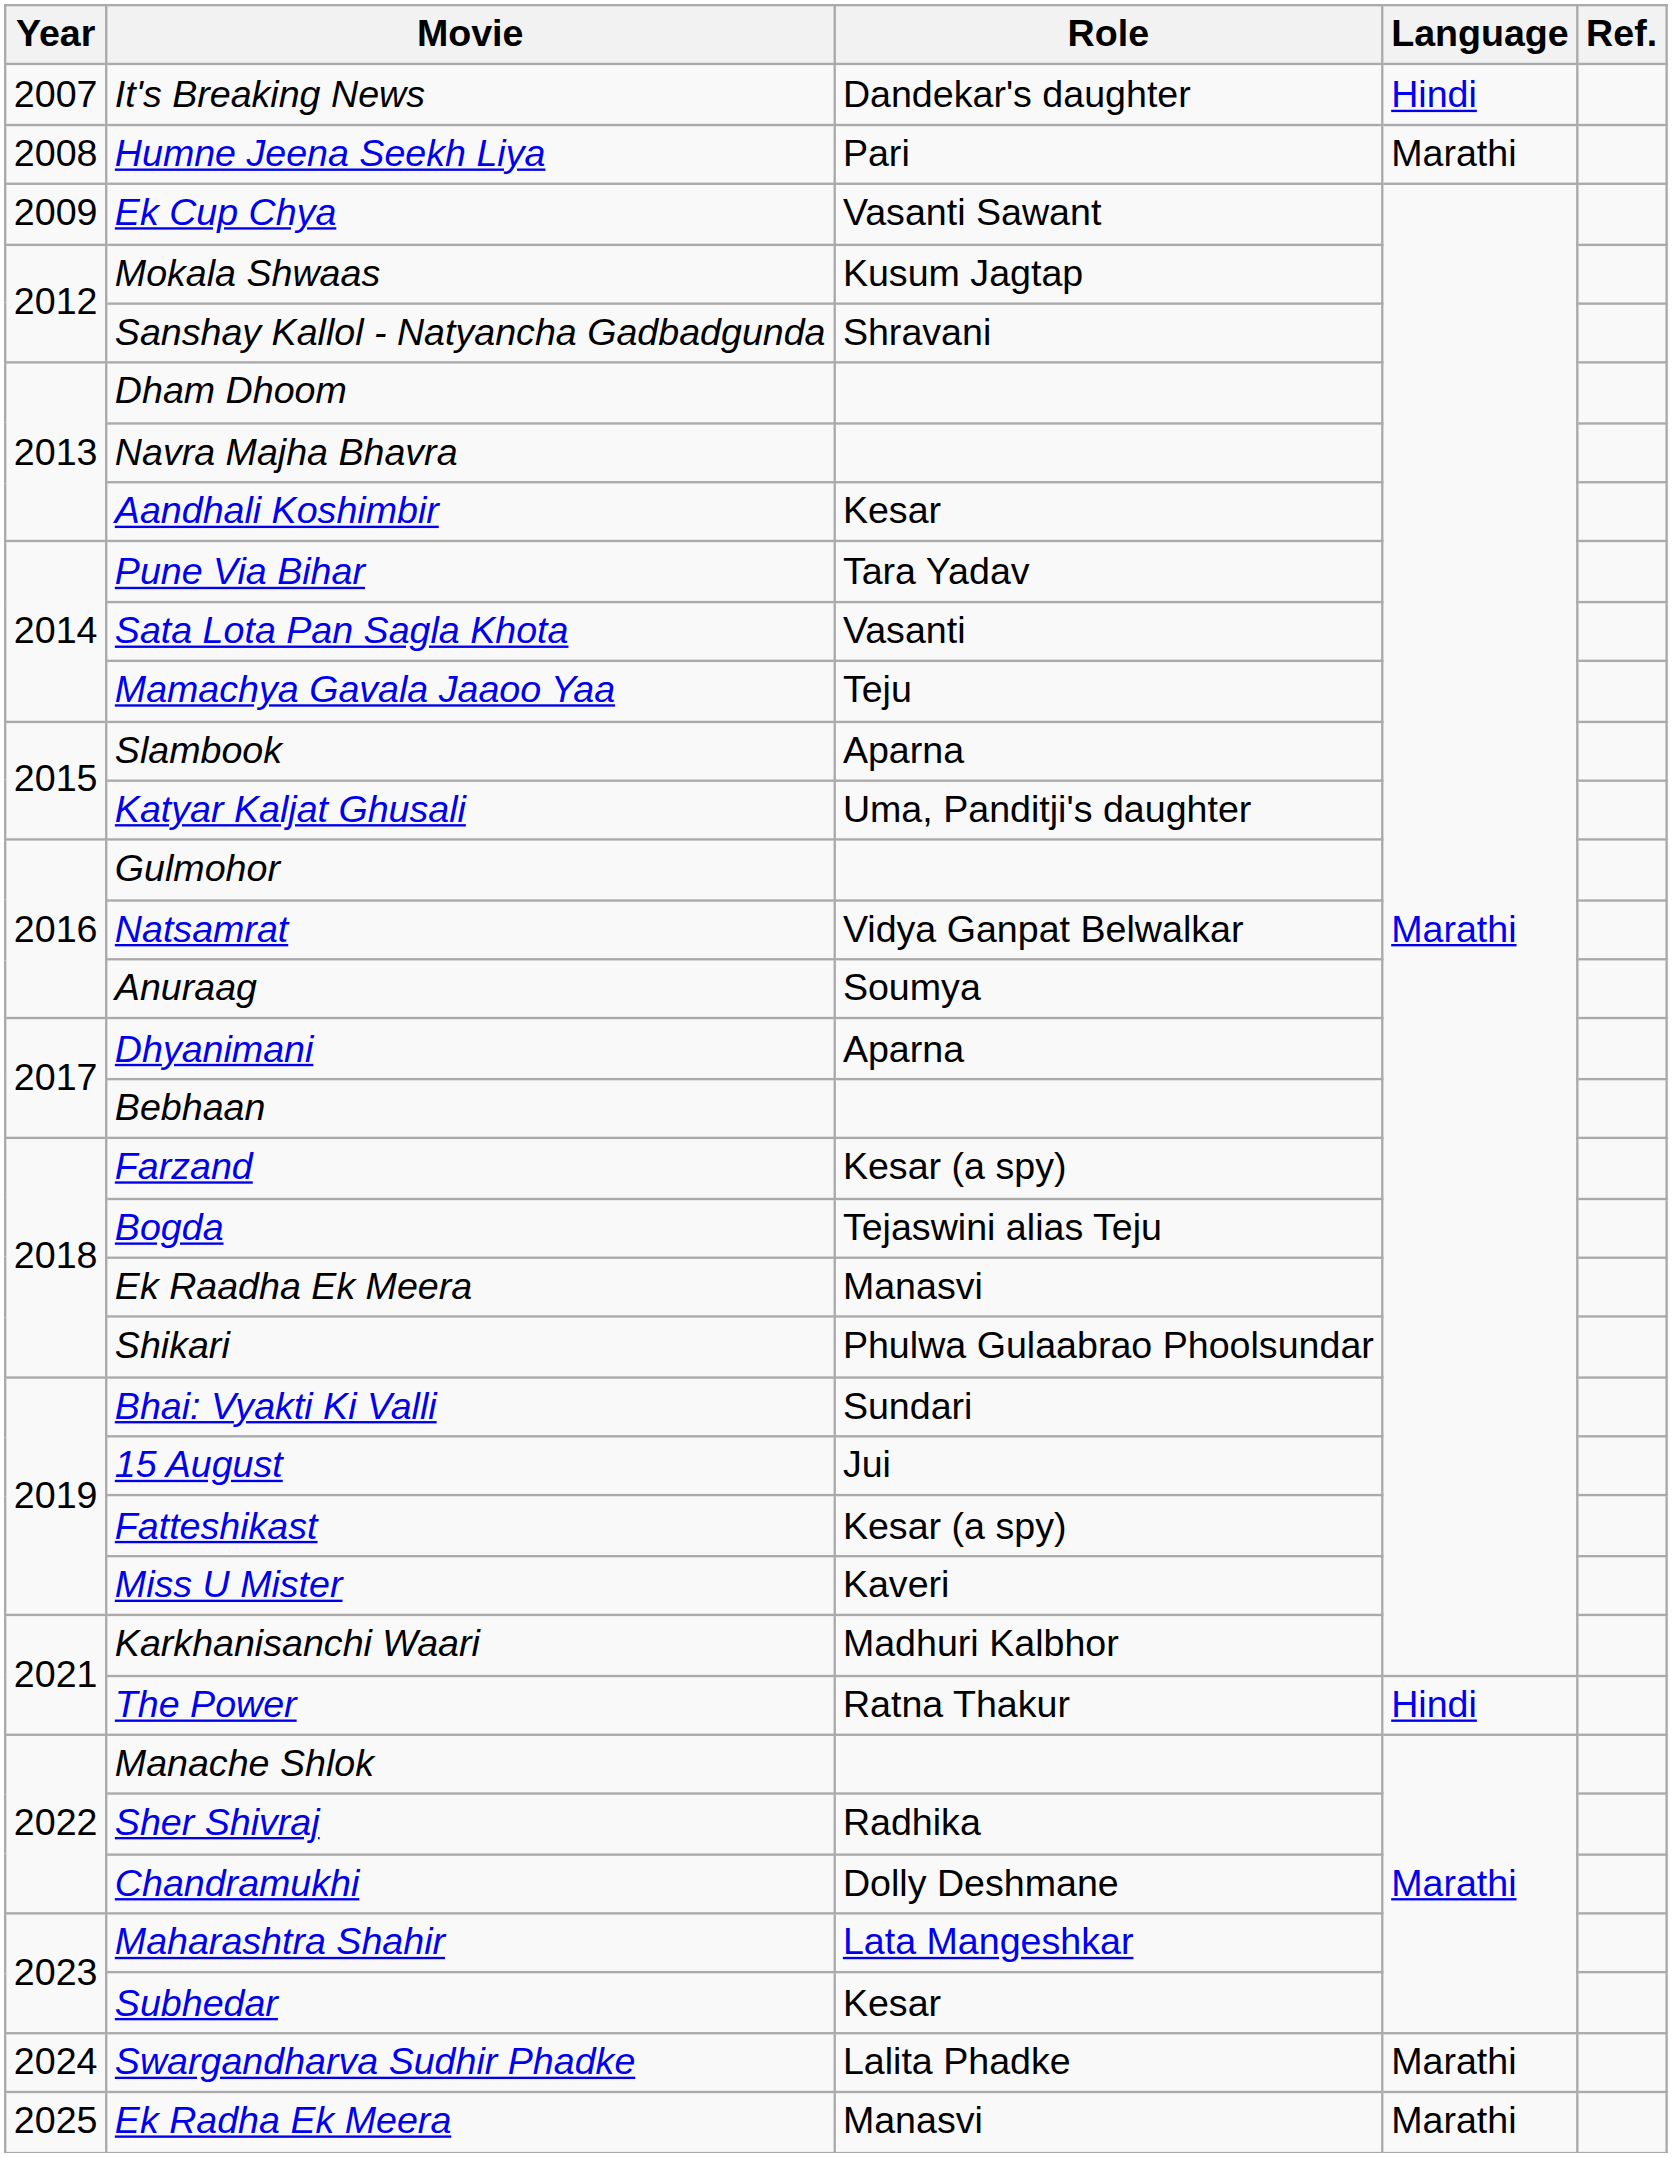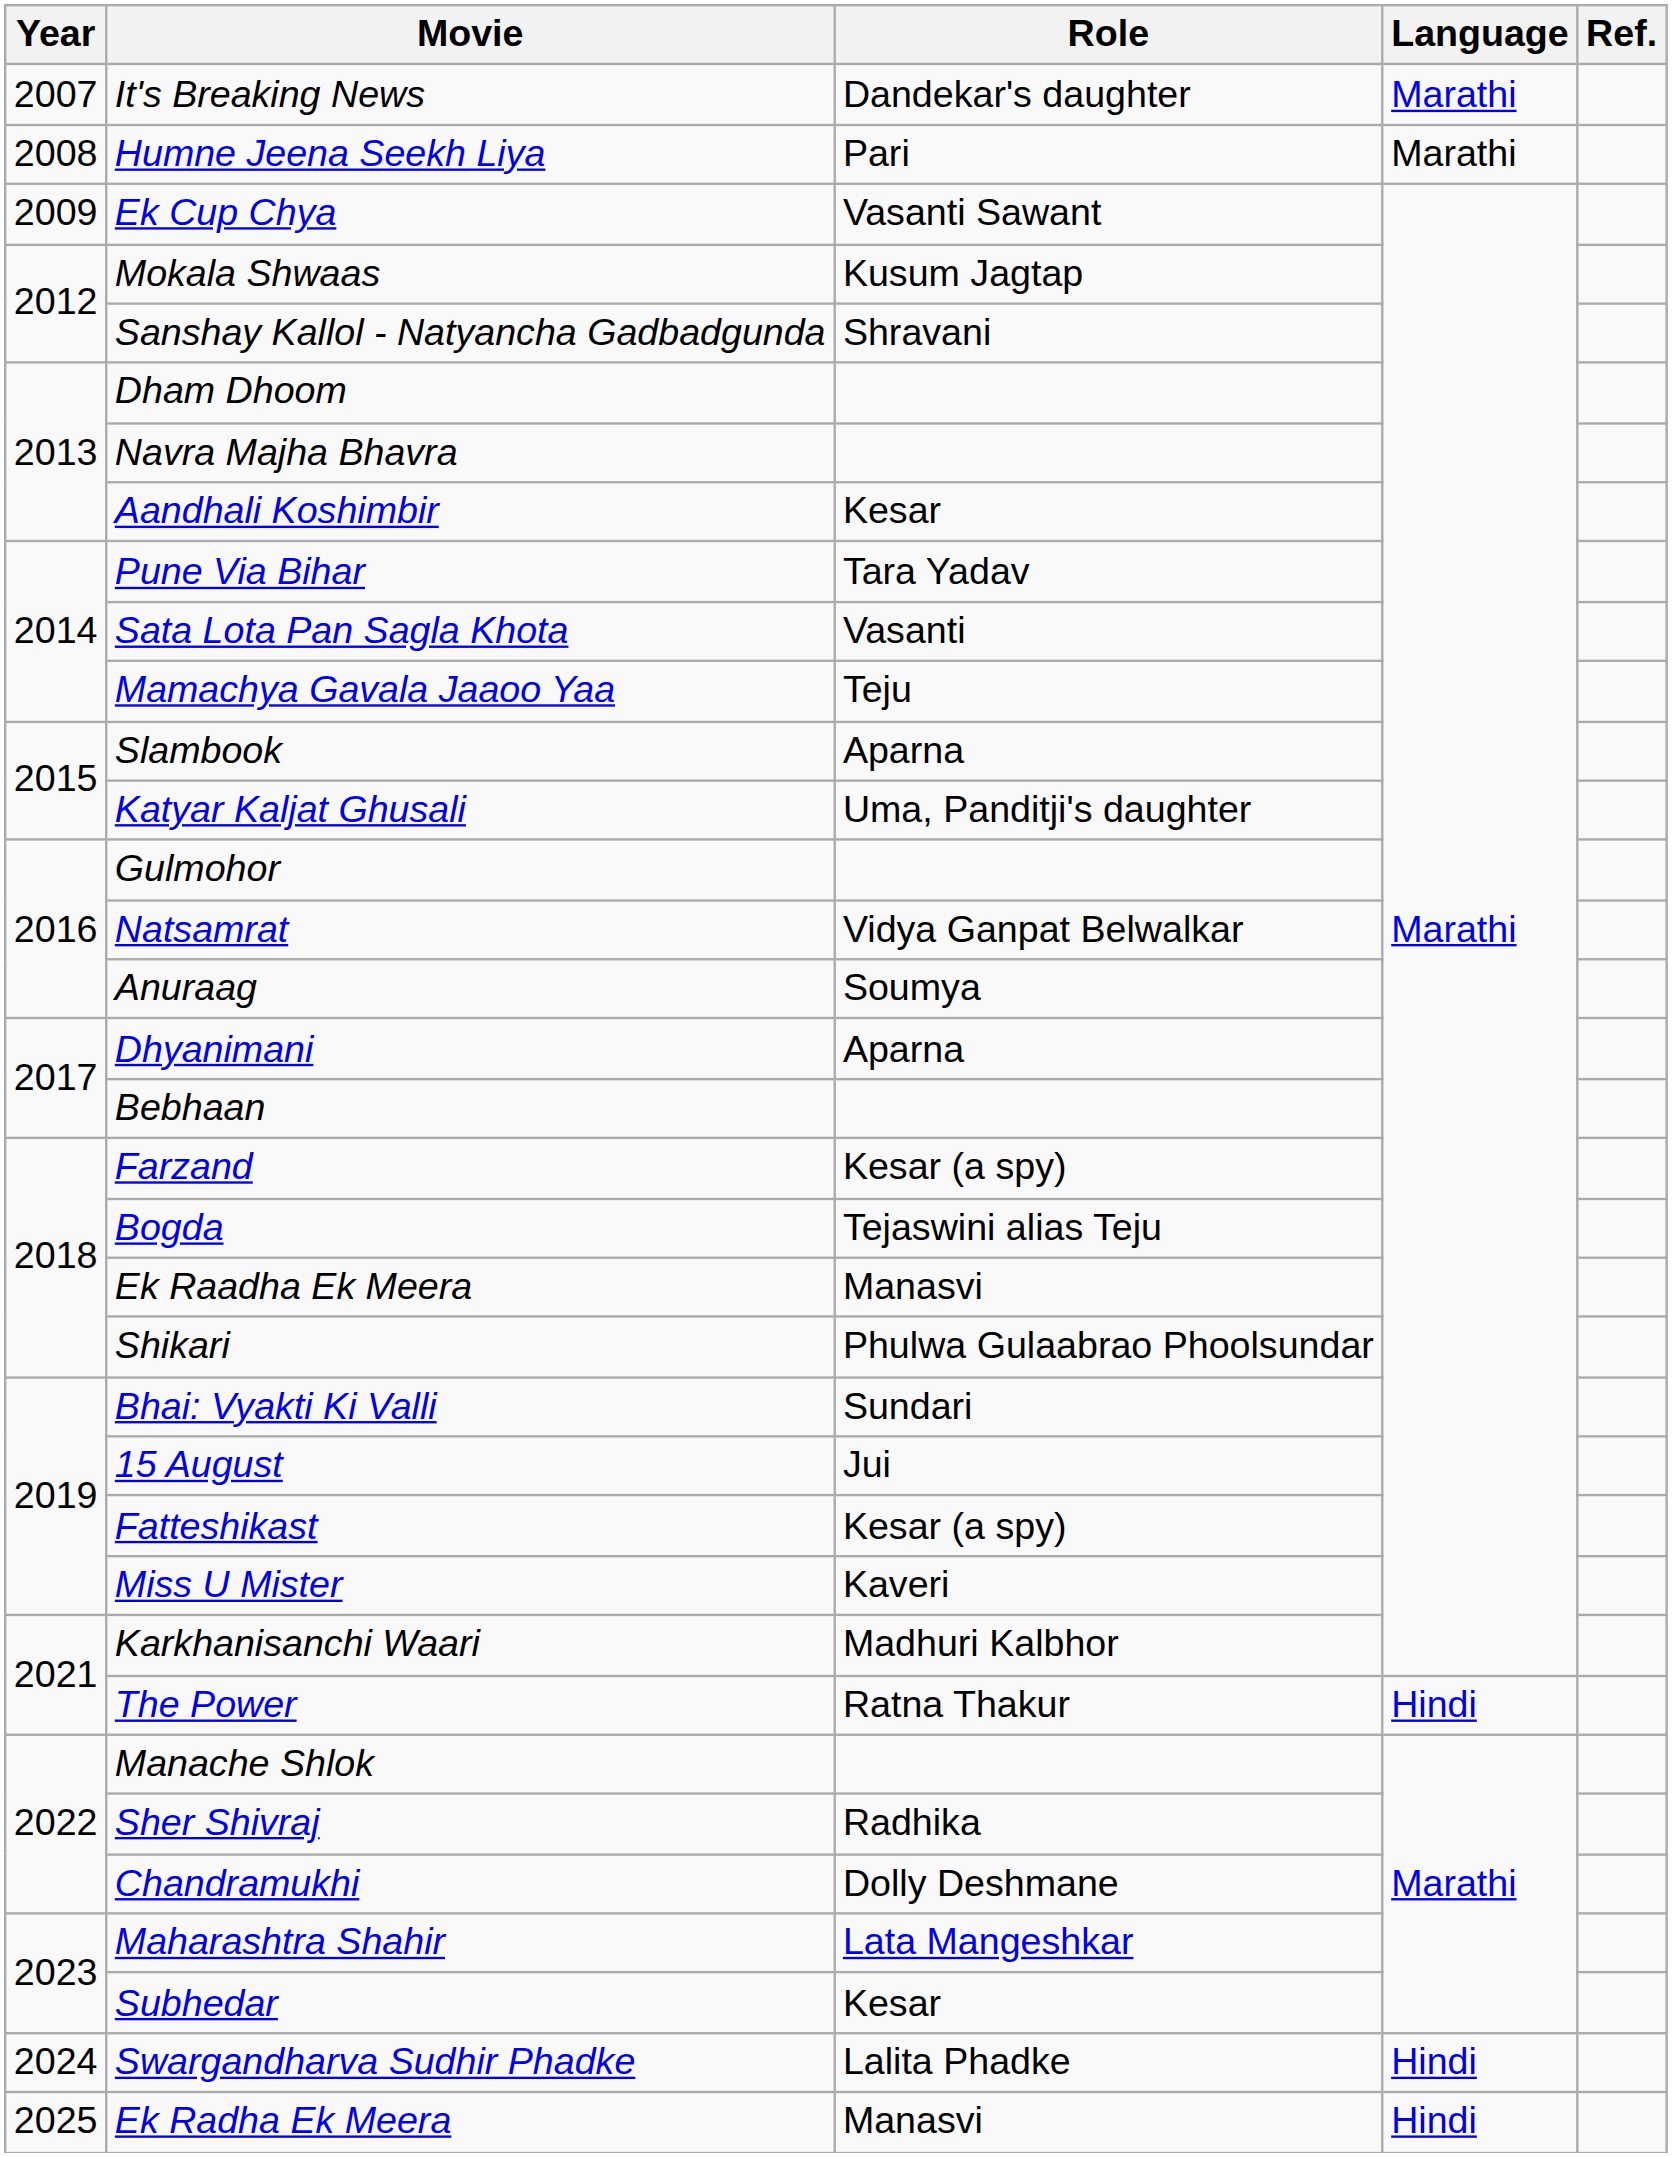It's Breaking News | Language: Hindi -> Marathi
Swargandharva Sudhir Phadke | Language: Marathi -> Hindi
Ek Radha Ek Meera | Language: Marathi -> Hindi
